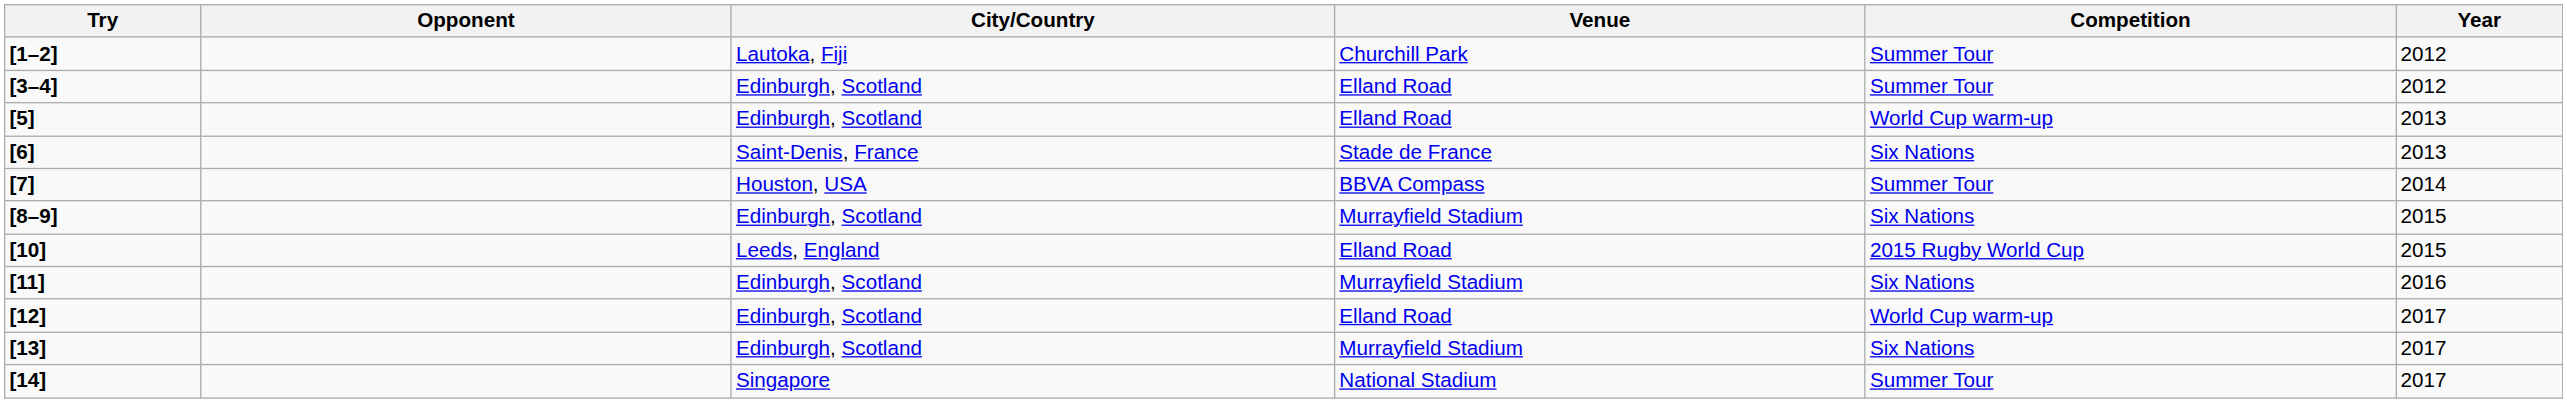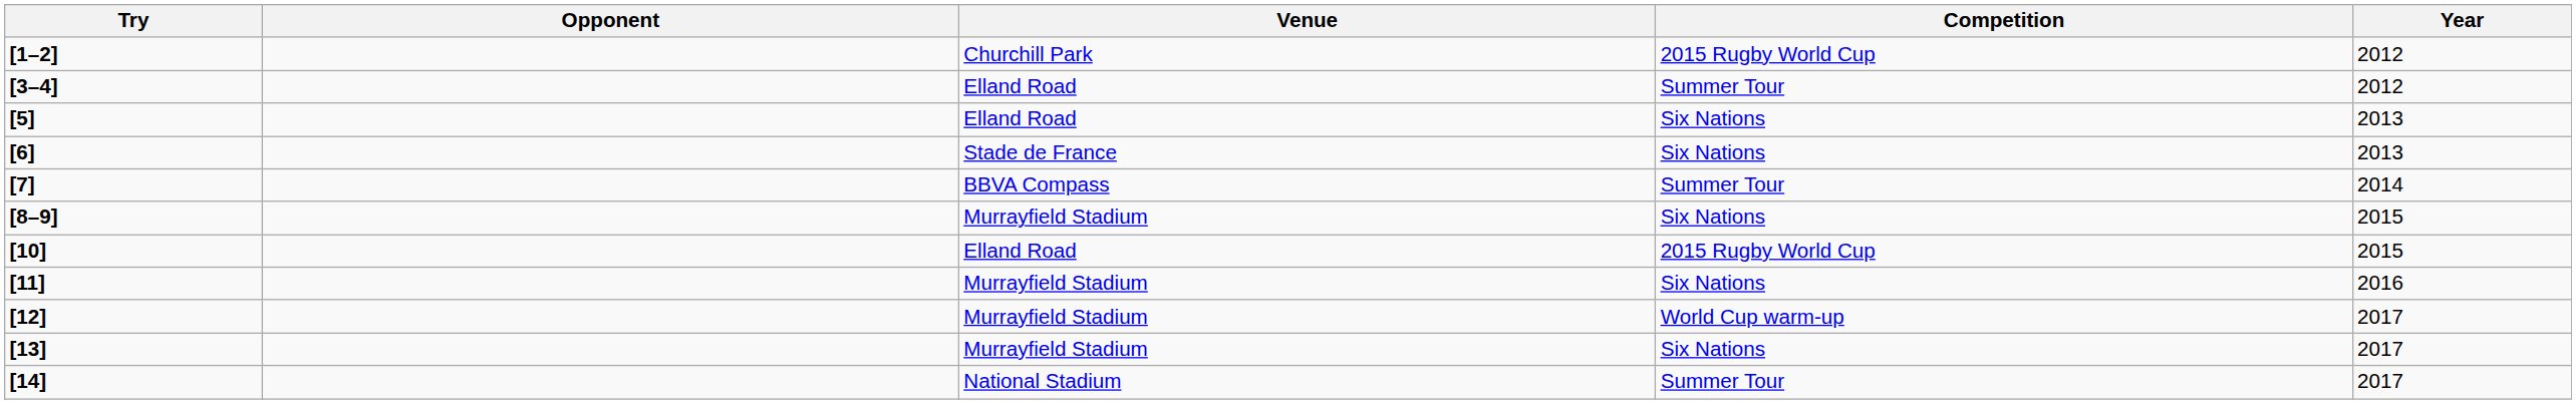- column: City/Country | Lautoka, Fiji | Edinburgh, Scotland | Edinburgh, Scotland | Saint-Denis, France | Houston, USA | Edinburgh, Scotland | Leeds, England | Edinburgh, Scotland | Edinburgh, Scotland | Edinburgh, Scotland | Singapore
[1–2] | Competition: Summer Tour -> 2015 Rugby World Cup
[5] | Competition: World Cup warm-up -> Six Nations
[12] | Venue: Elland Road -> Murrayfield Stadium
